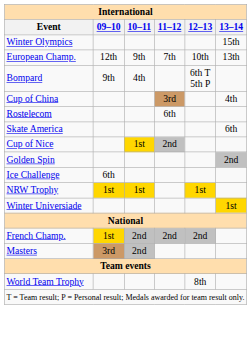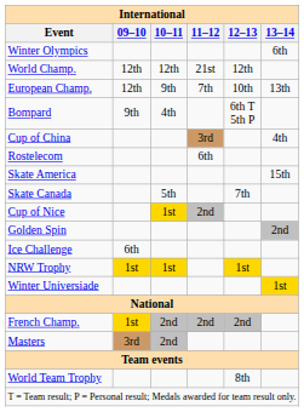Winter Olympics | 13–14: 15th -> 6th
+ row: World Champ. | 12th | 12th | 21st | 12th
Skate America | 13–14: 6th -> 15th
+ row: Skate Canada | 5th | 7th
